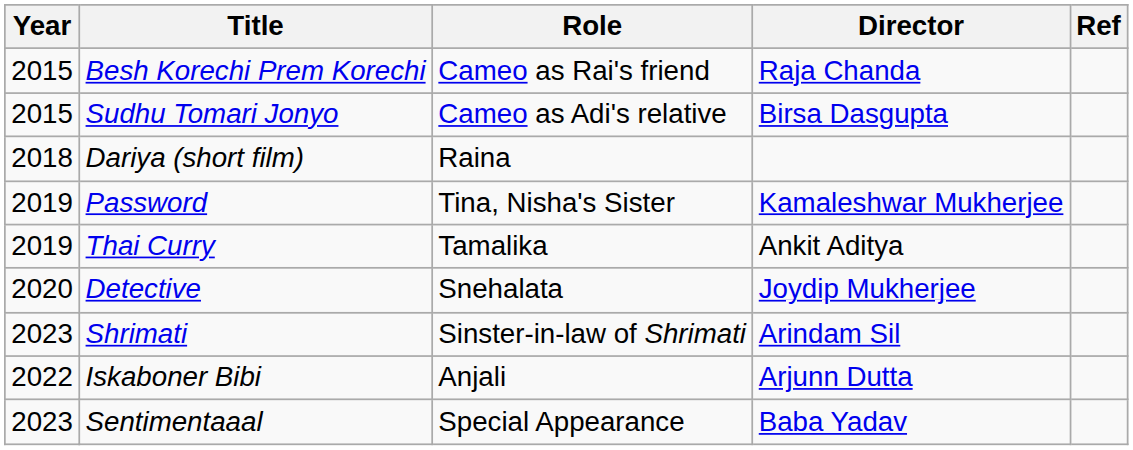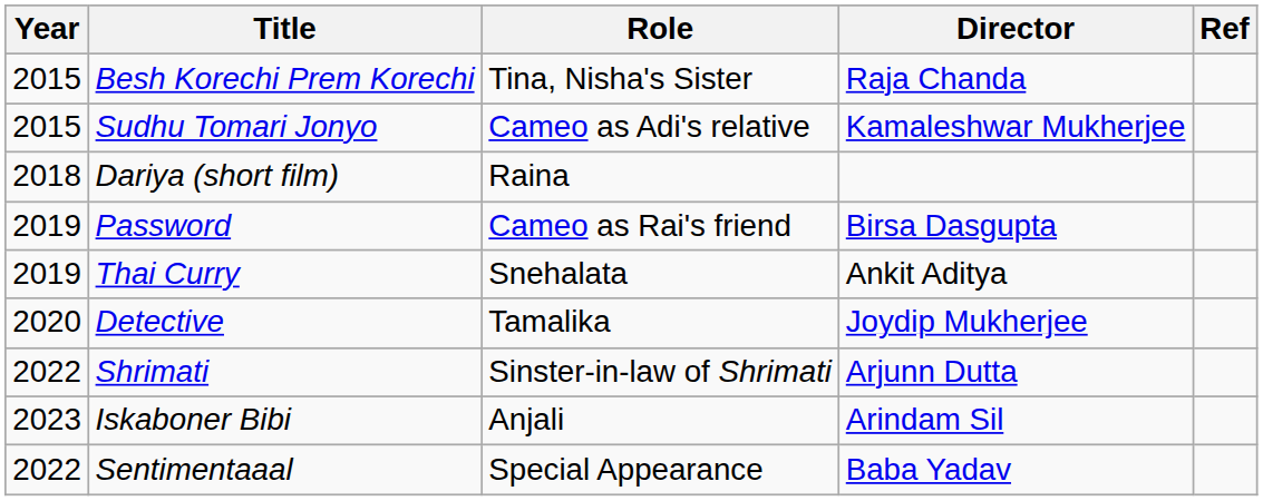Besh Korechi Prem Korechi | Role: Cameo as Rai's friend -> Tina, Nisha's Sister
Sudhu Tomari Jonyo | Director: Birsa Dasgupta -> Kamaleshwar Mukherjee
Password | Role: Tina, Nisha's Sister -> Cameo as Rai's friend
Password | Director: Kamaleshwar Mukherjee -> Birsa Dasgupta
Thai Curry | Role: Tamalika -> Snehalata
Detective | Role: Snehalata -> Tamalika
Shrimati | column 1: 2023 -> 2022
Shrimati | Director: Arindam Sil -> Arjunn Dutta
Iskaboner Bibi | column 1: 2022 -> 2023
Iskaboner Bibi | Director: Arjunn Dutta -> Arindam Sil
Sentimentaaal | column 1: 2023 -> 2022
